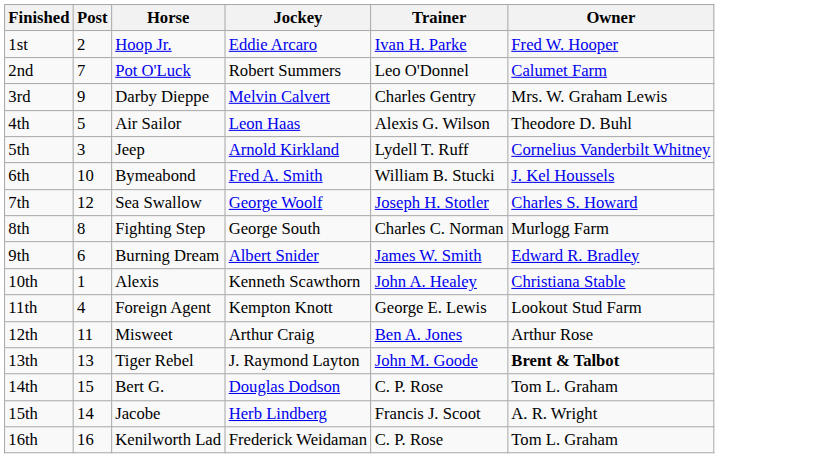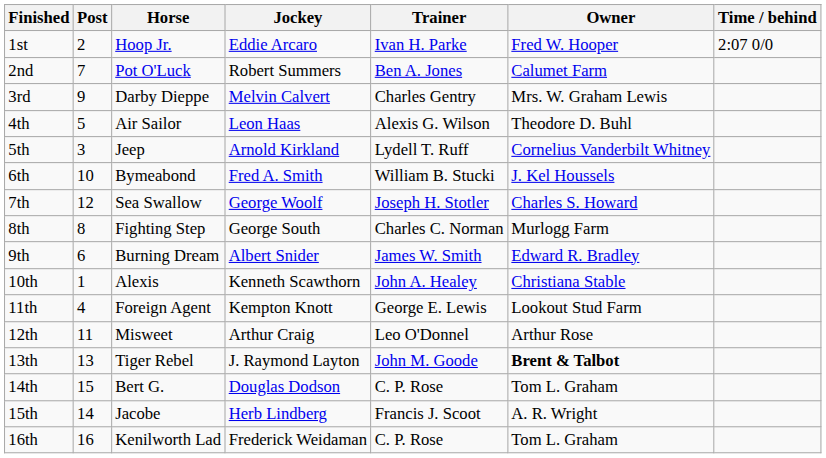+ column: Time / behind | 2:07 0/0
2nd | Trainer: Leo O'Donnel -> Ben A. Jones
12th | Trainer: Ben A. Jones -> Leo O'Donnel
